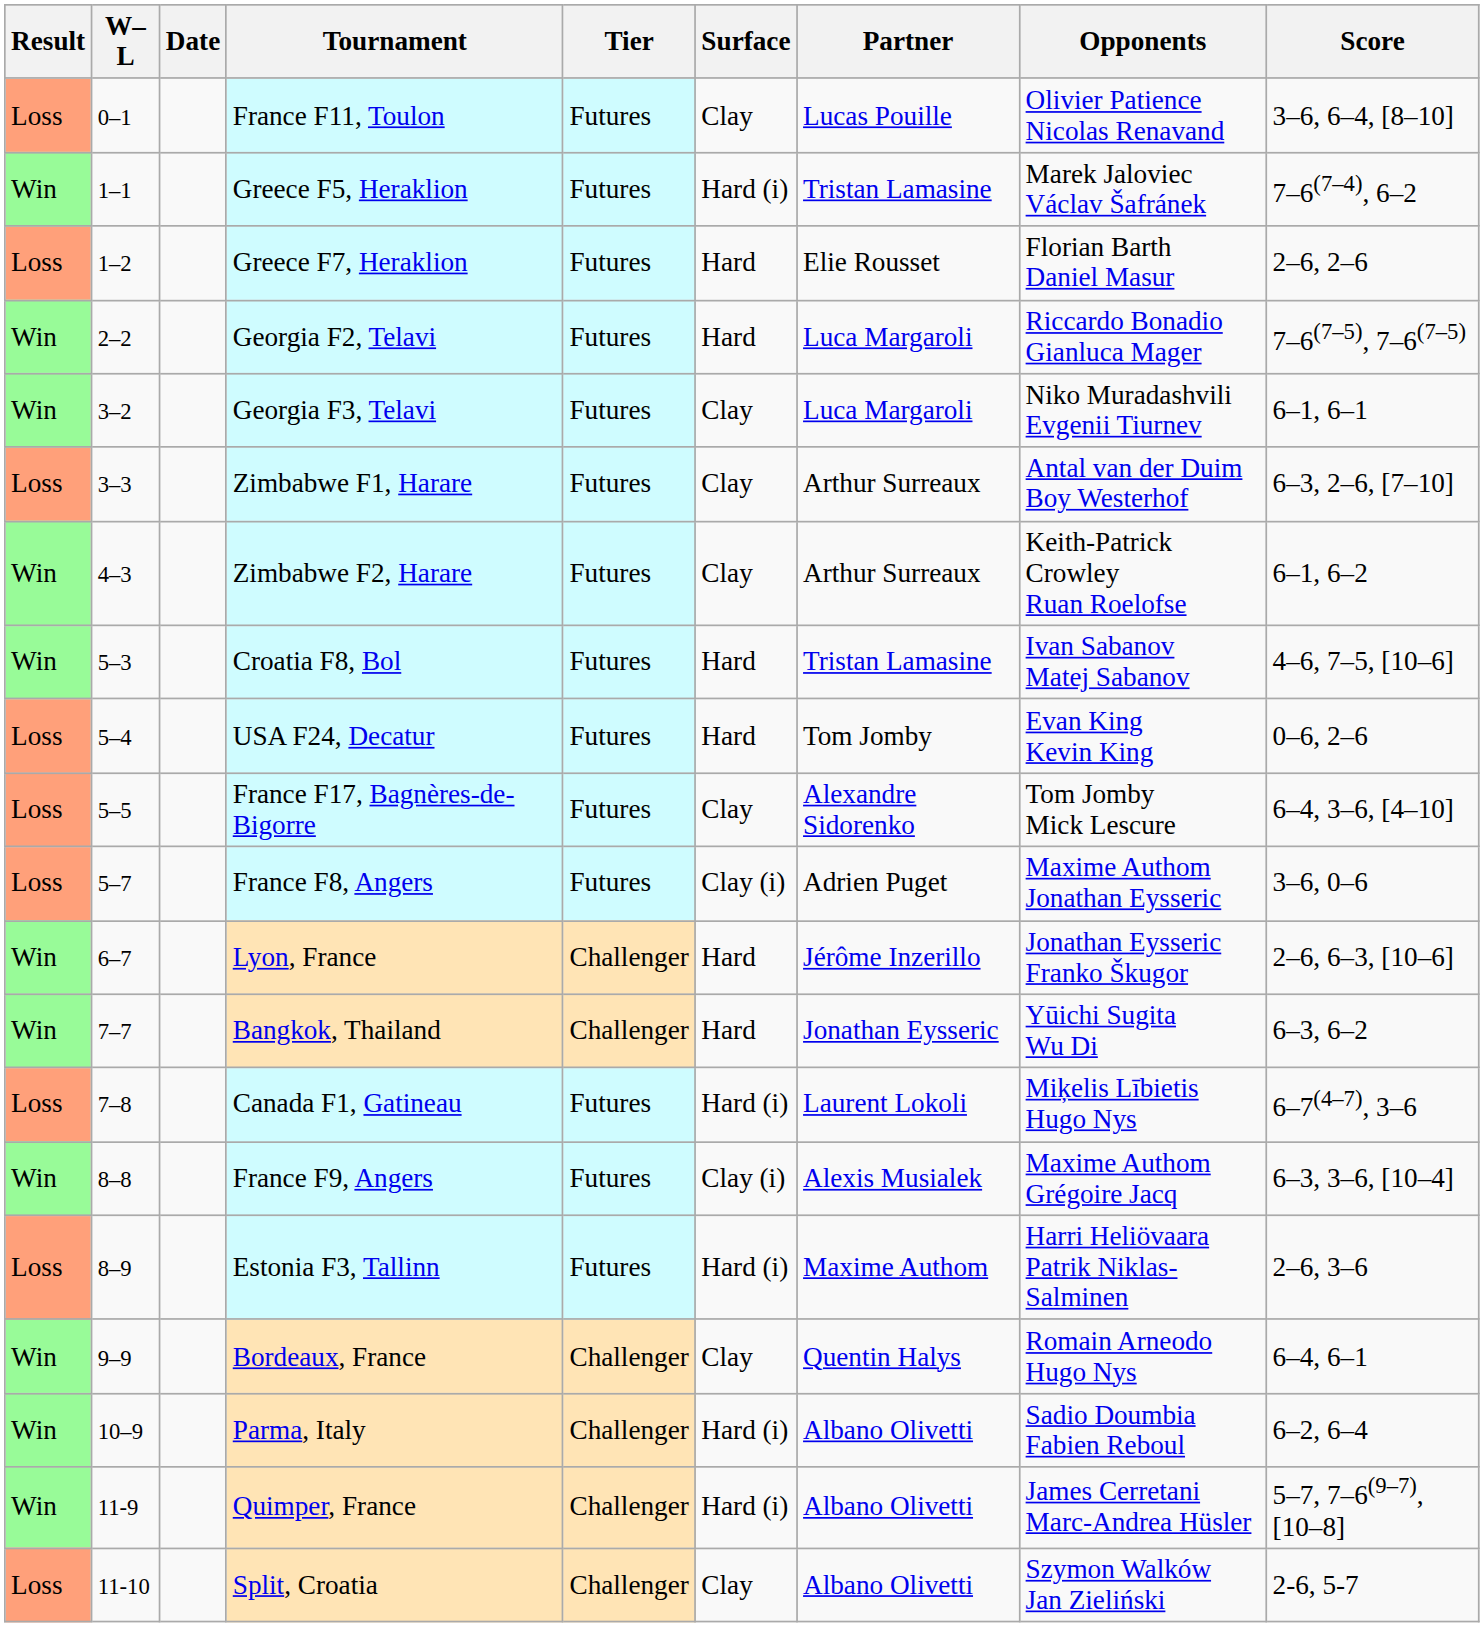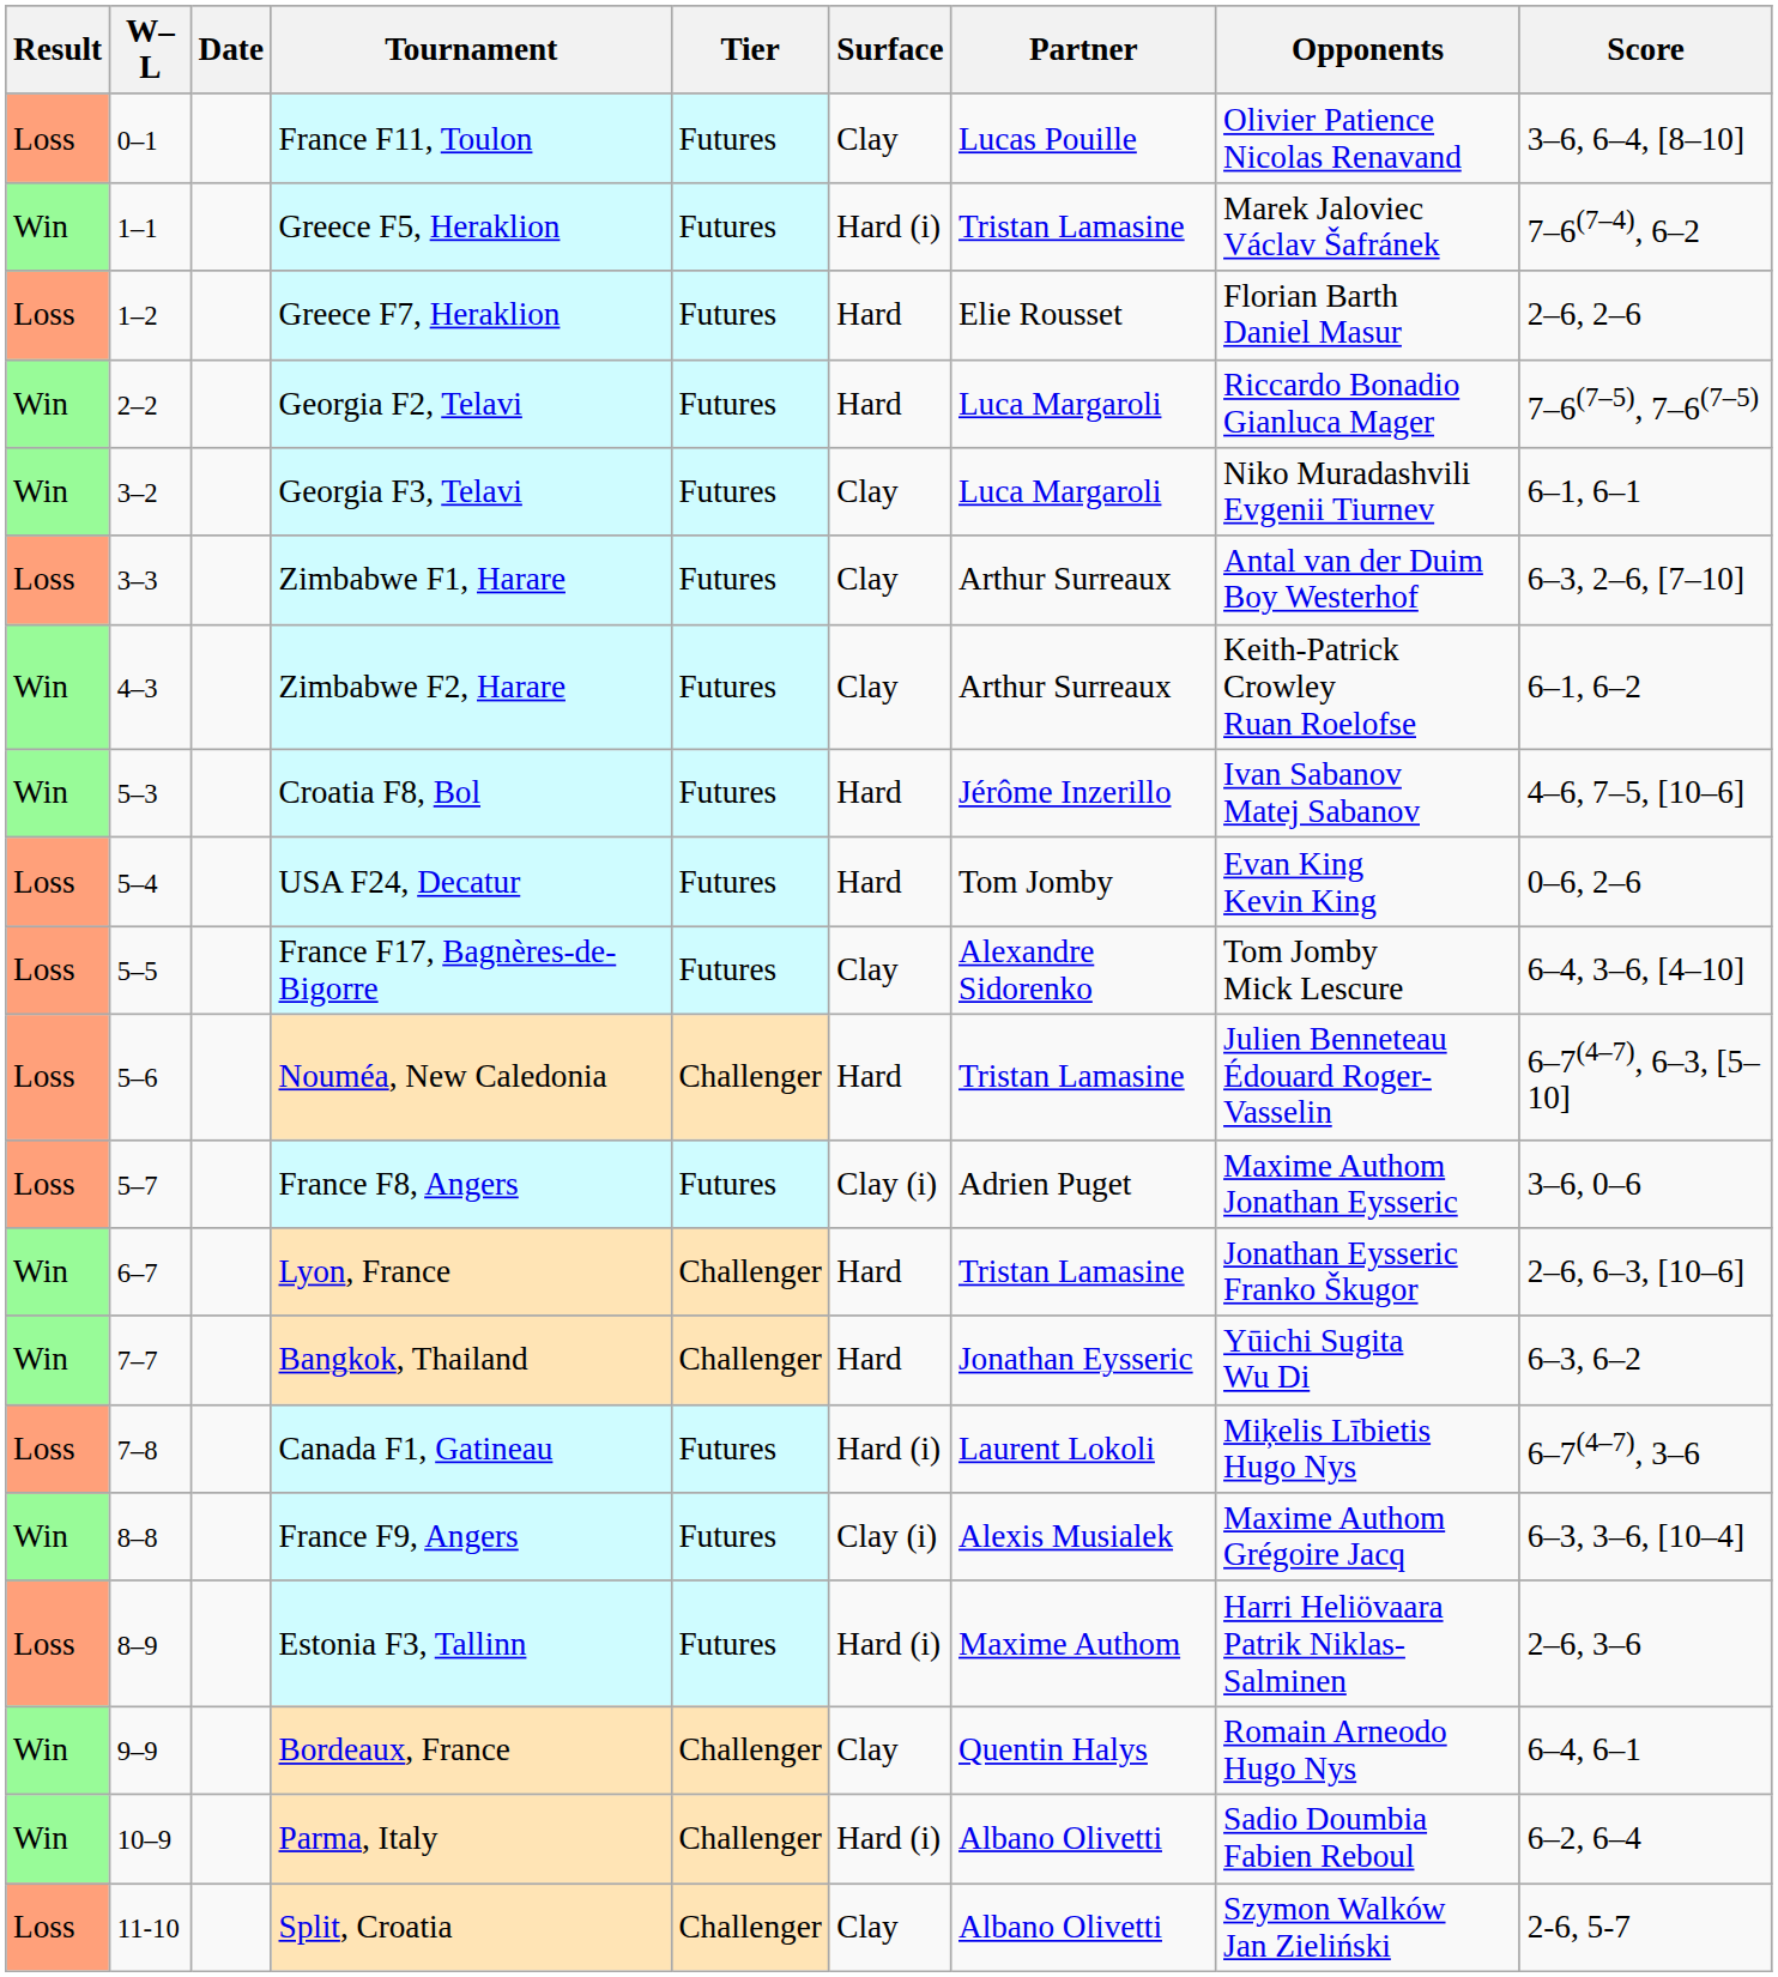Croatia F8, Bol | Partner: Tristan Lamasine -> Jérôme Inzerillo
+ row: Loss | 5–6 | Nouméa, New Caledonia | Challenger | Hard | Tristan Lamasine | Julien Benneteau Édouard Roger-Vasselin | 6–7(4–7), 6–3, [5–10]
Lyon, France | Partner: Jérôme Inzerillo -> Tristan Lamasine
- row: Win | 11-9 | Quimper, France | Challenger | Hard (i) | Albano Olivetti | James Cerretani Marc-Andrea Hüsler | 5–7, 7–6(9–7), [10–8]
